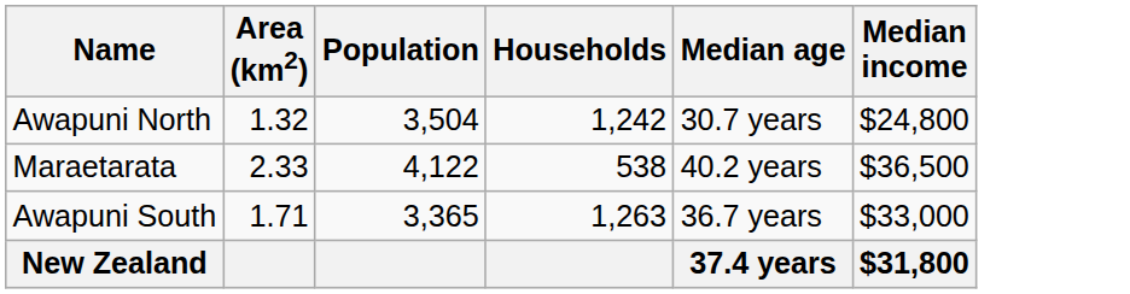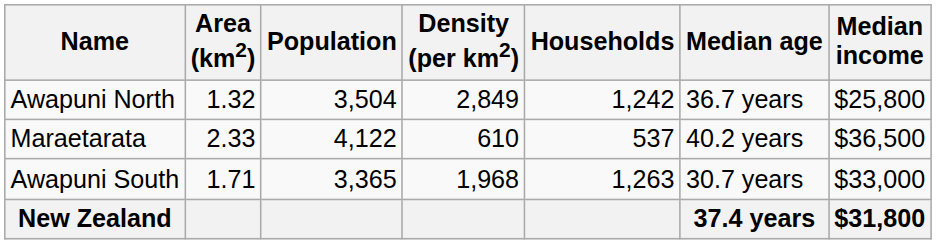+ column: Density (per km2) | 2,849 | 610 | 1,968
Awapuni North | Median age: 30.7 years -> 36.7 years
Awapuni North | Median income: $24,800 -> $25,800
Maraetarata | Households: 538 -> 537
Awapuni South | Median age: 36.7 years -> 30.7 years
